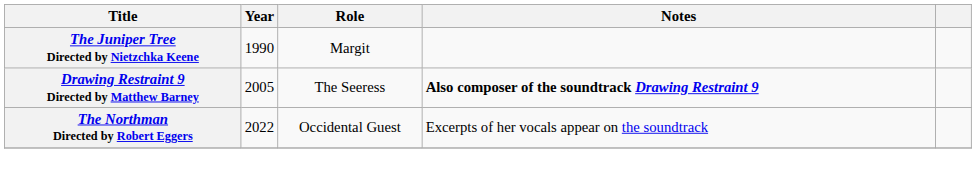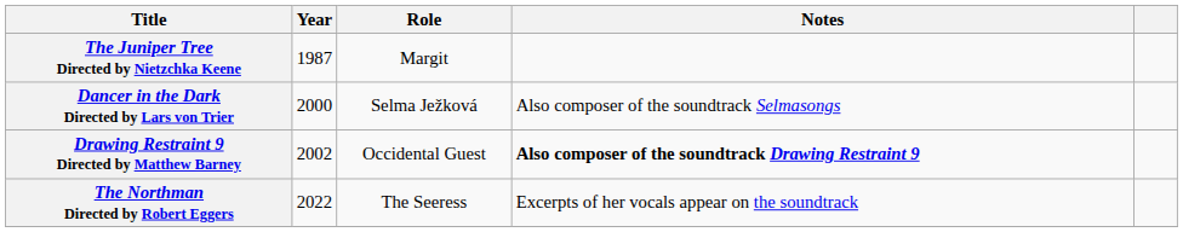The Juniper Tree Directed by Nietzchka Keene | Year: 1990 -> 1987
+ row: Dancer in the Dark Directed by Lars von Trier | 2000 | Selma Ježková | Also composer of the soundtrack Selmasongs
Drawing Restraint 9 Directed by Matthew Barney | Year: 2005 -> 2002
Drawing Restraint 9 Directed by Matthew Barney | Role: The Seeress -> Occidental Guest
The Northman Directed by Robert Eggers | Role: Occidental Guest -> The Seeress
